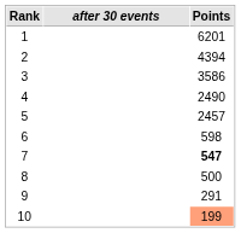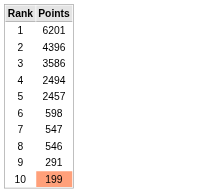- column: after 30 events
2 | Points: 4394 -> 4396
4 | Points: 2490 -> 2494
7 | Points: bold -> normal
8 | Points: 500 -> 546
